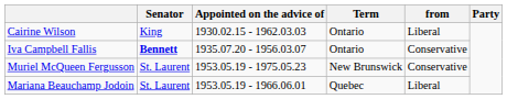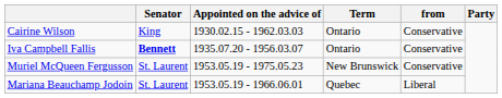Cairine Wilson | from: Liberal -> Conservative
